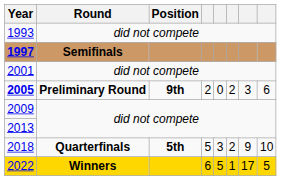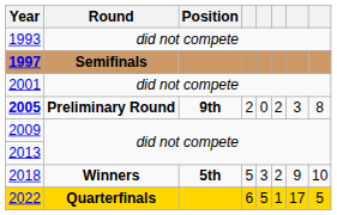2005 | column 8: 6 -> 8
2018 | Round: Quarterfinals -> Winners
2022 | Round: Winners -> Quarterfinals
